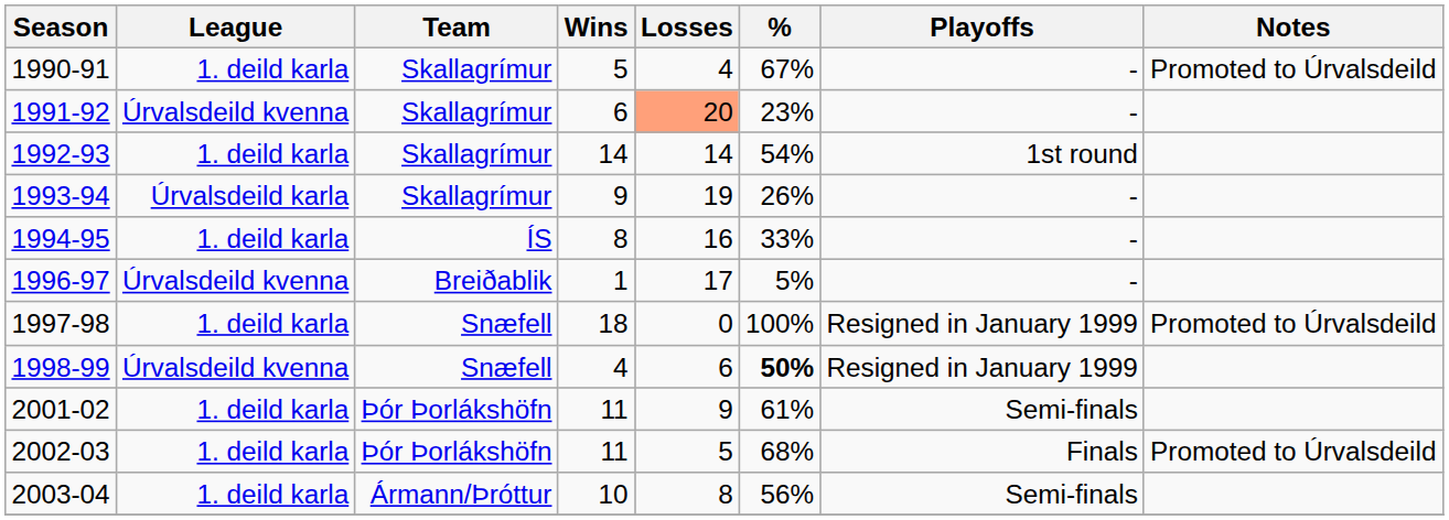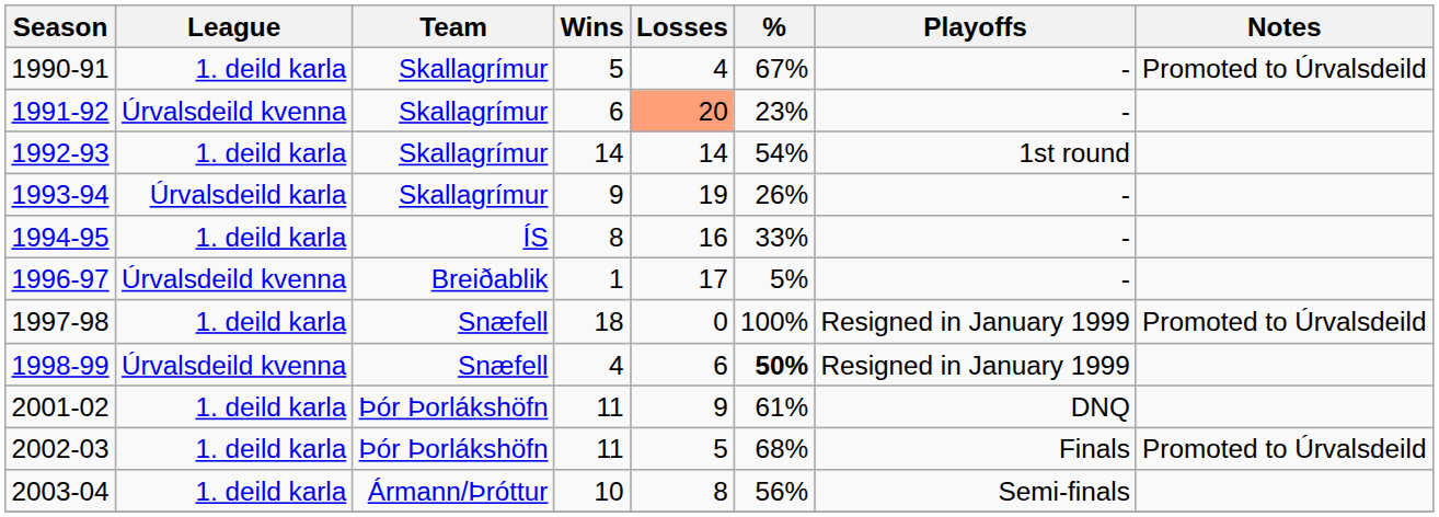2001-02 | Playoffs: Semi-finals -> DNQ
